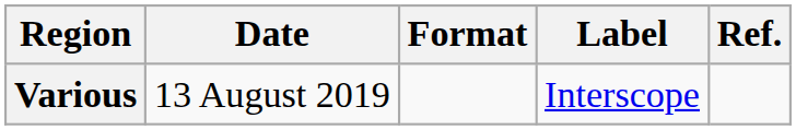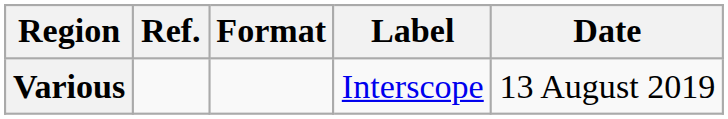columns swapped: Date <-> Ref.
